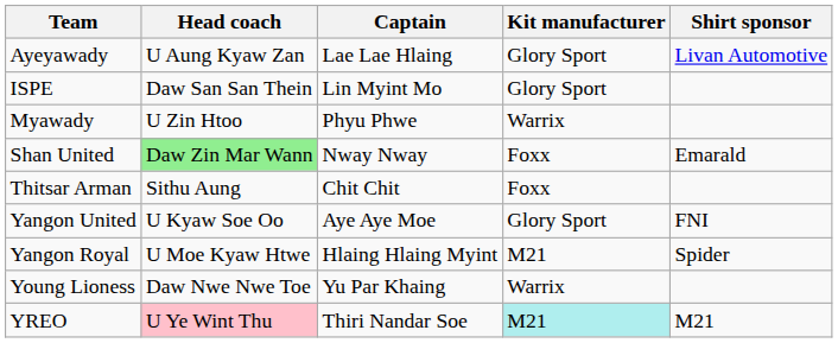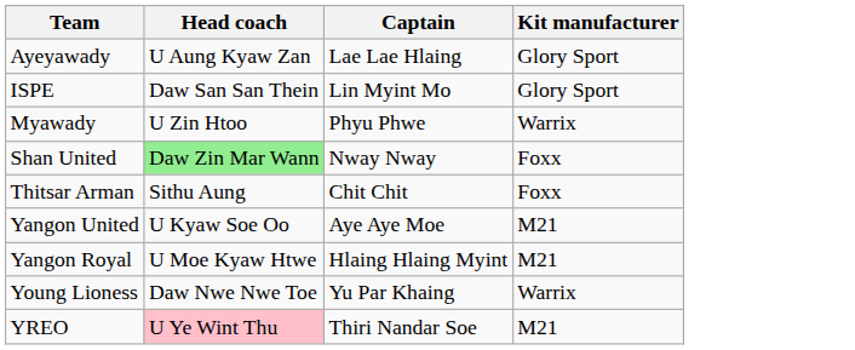- column: Shirt sponsor | Livan Automotive | Emarald | FNI | Spider | M21
Yangon United | Kit manufacturer: Glory Sport -> M21
YREO | Kit manufacturer: paleturquoise background -> no background
